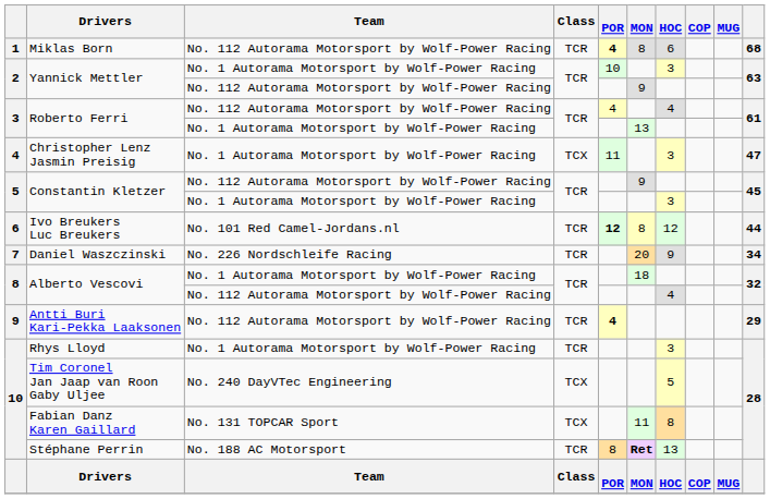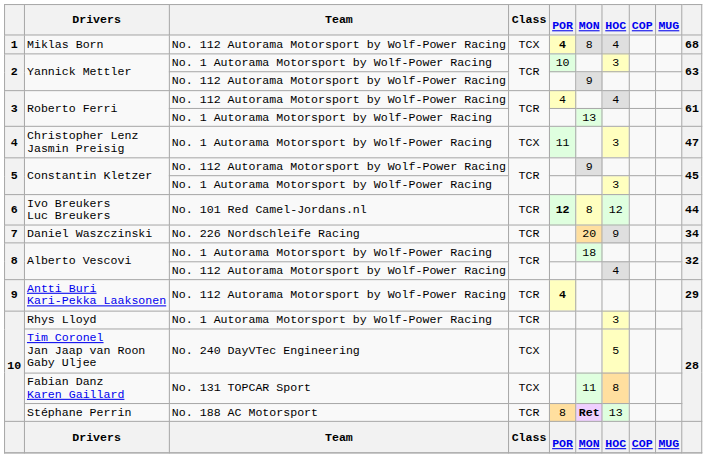Miklas Born | Class: TCR -> TCX
Miklas Born | HOC: 6 -> 4
